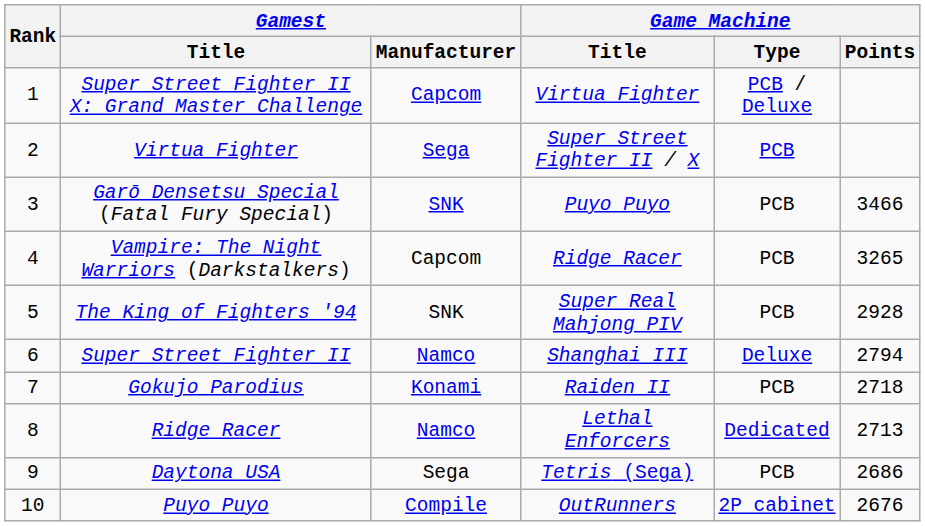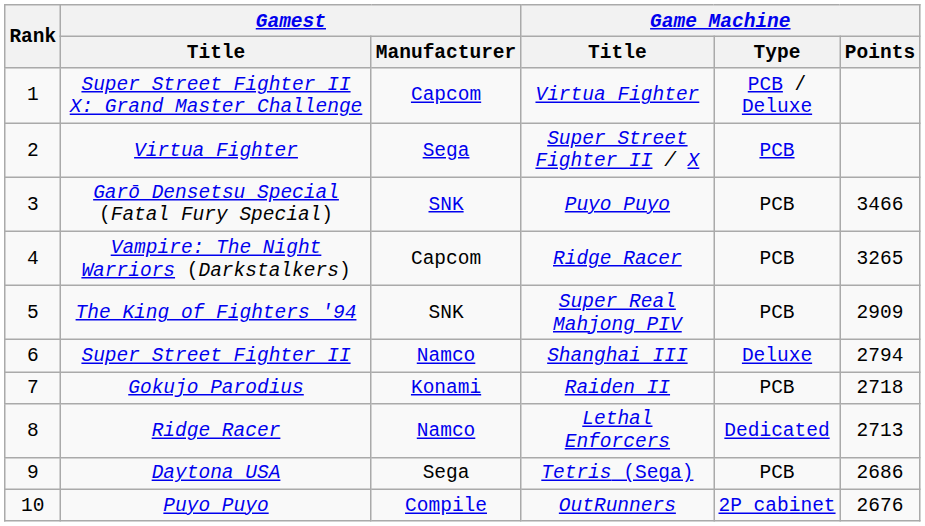The King of Fighters '94 | Game Machine / Points: 2928 -> 2909
